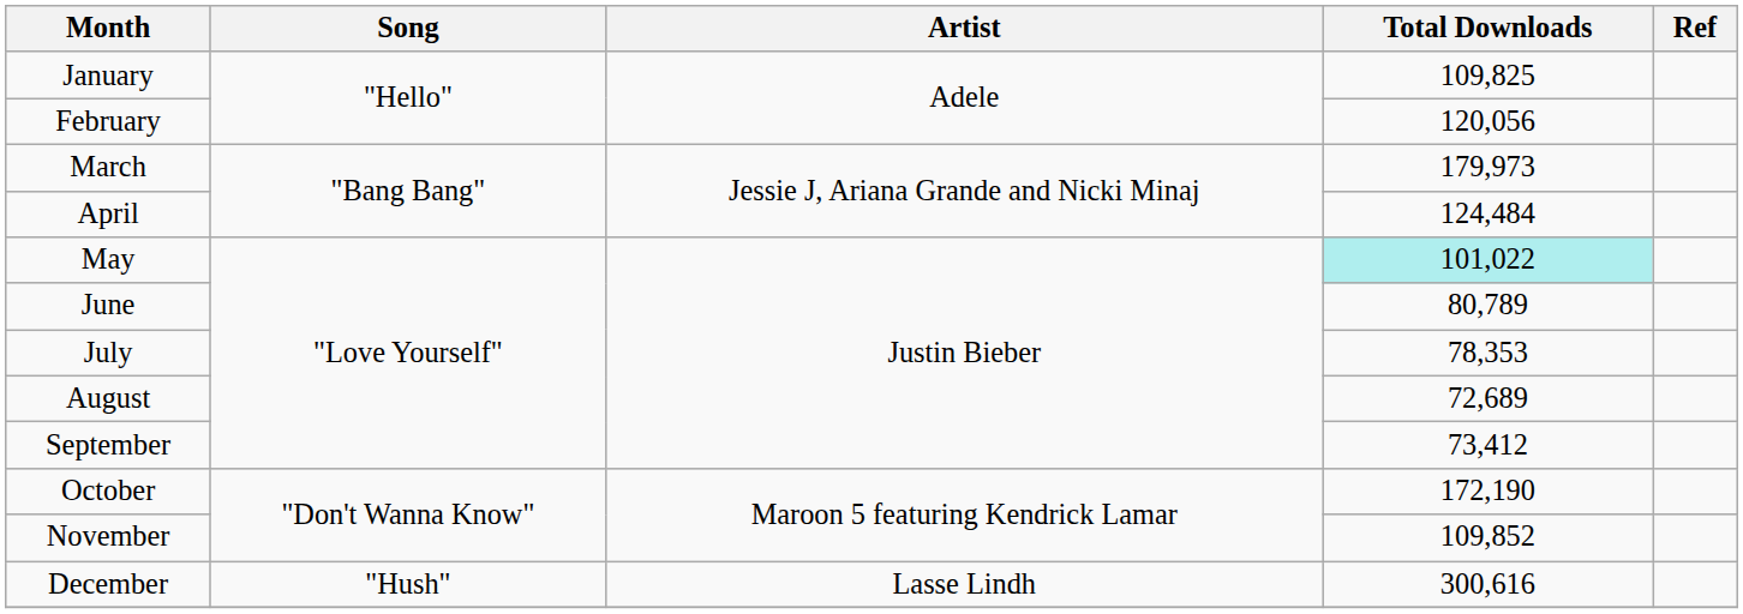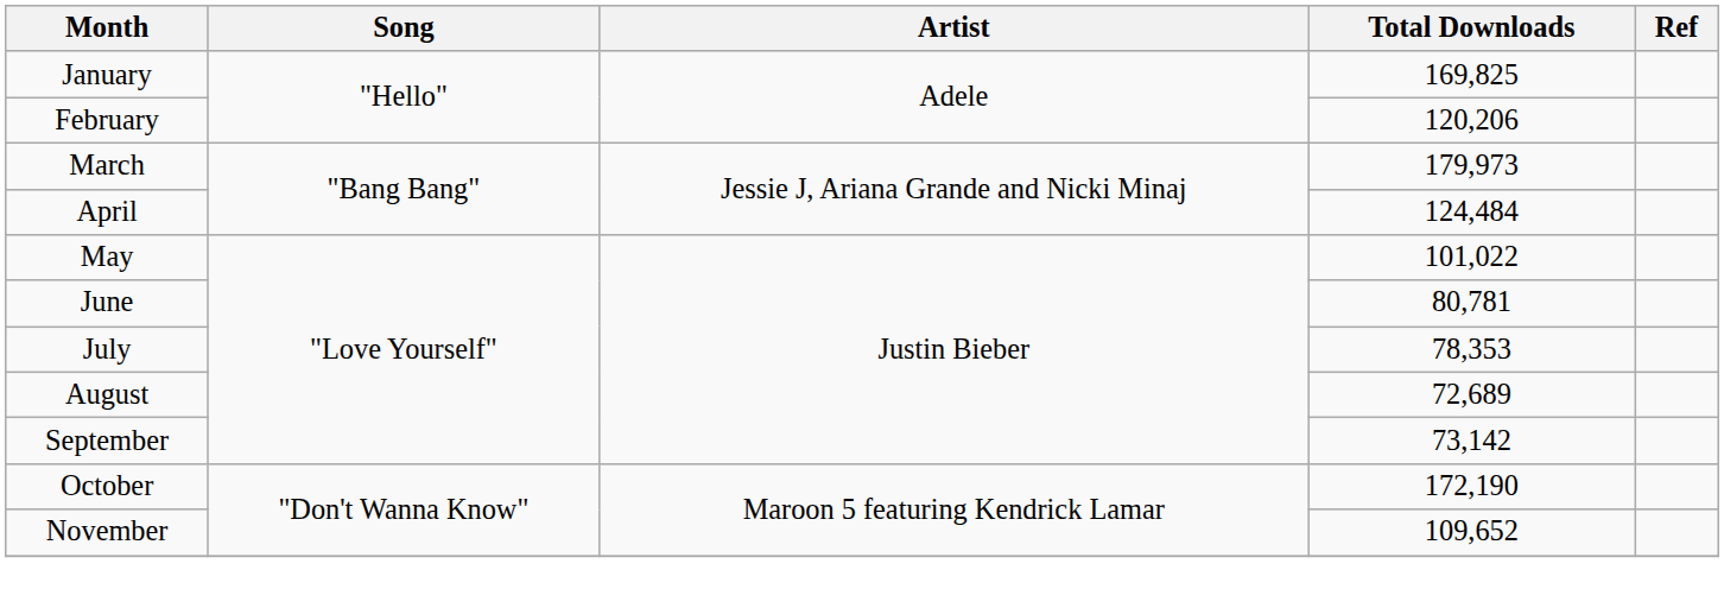January | Total Downloads: 109,825 -> 169,825
February | Total Downloads: 120,056 -> 120,206
May | Total Downloads: paleturquoise background -> no background
June | Total Downloads: 80,789 -> 80,781
September | Total Downloads: 73,412 -> 73,142
November | Total Downloads: 109,852 -> 109,652
- row: December | "Hush" | Lasse Lindh | 300,616
